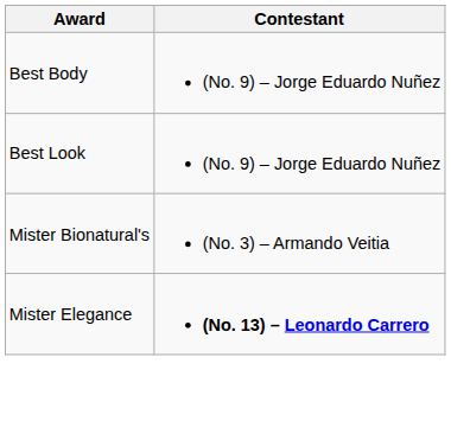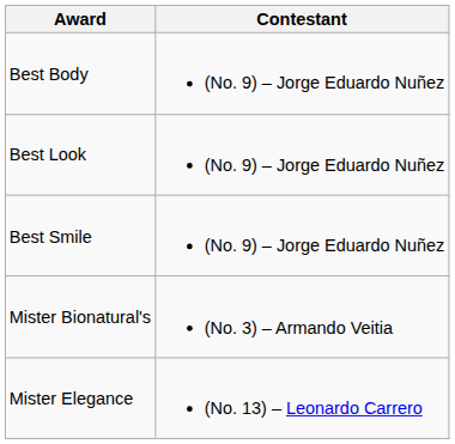+ row: Best Smile | (No. 9) – Jorge Eduardo Nuñez
Mister Elegance | Contestant: bold -> normal
